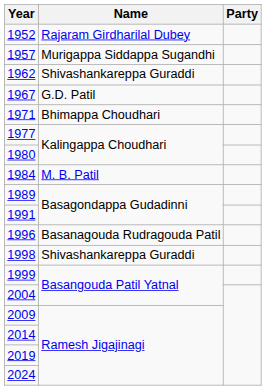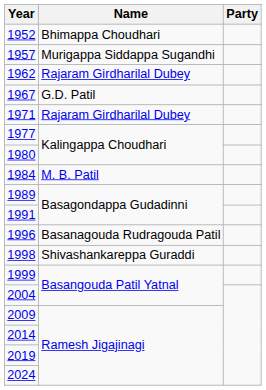1952 | Name: Rajaram Girdharilal Dubey -> Bhimappa Choudhari
1962 | Name: Shivashankareppa Guraddi -> Rajaram Girdharilal Dubey
1971 | Name: Bhimappa Choudhari -> Rajaram Girdharilal Dubey
